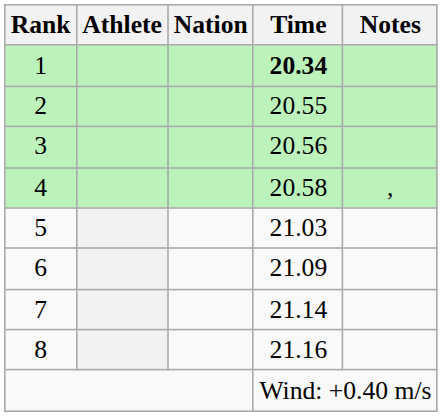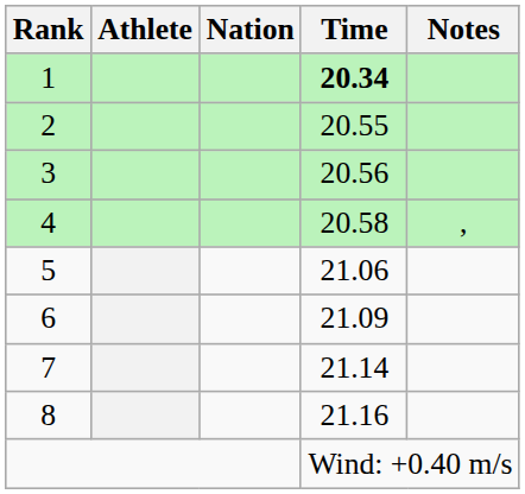5 | Time: 21.03 -> 21.06
